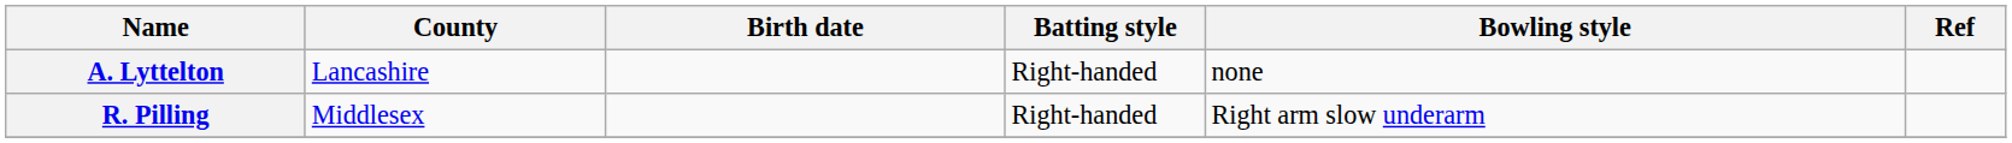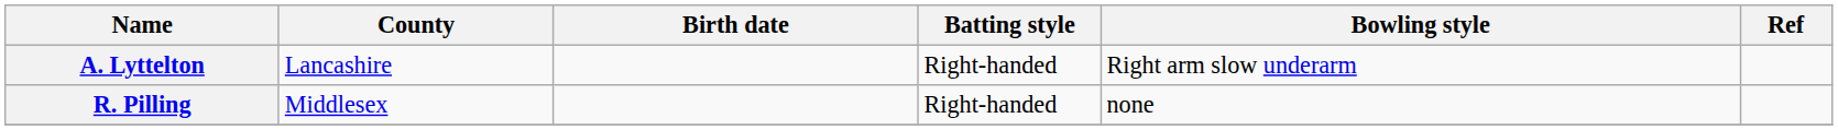A. Lyttelton | Bowling style: none -> Right arm slow underarm
R. Pilling | Bowling style: Right arm slow underarm -> none
